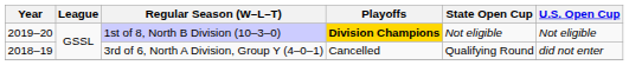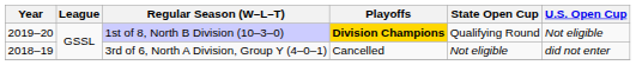1st of 8, North B Division (10–3–0) | State Open Cup: Not eligible -> Qualifying Round
3rd of 6, North A Division, Group Y (4–0–1) | State Open Cup: Qualifying Round -> Not eligible
